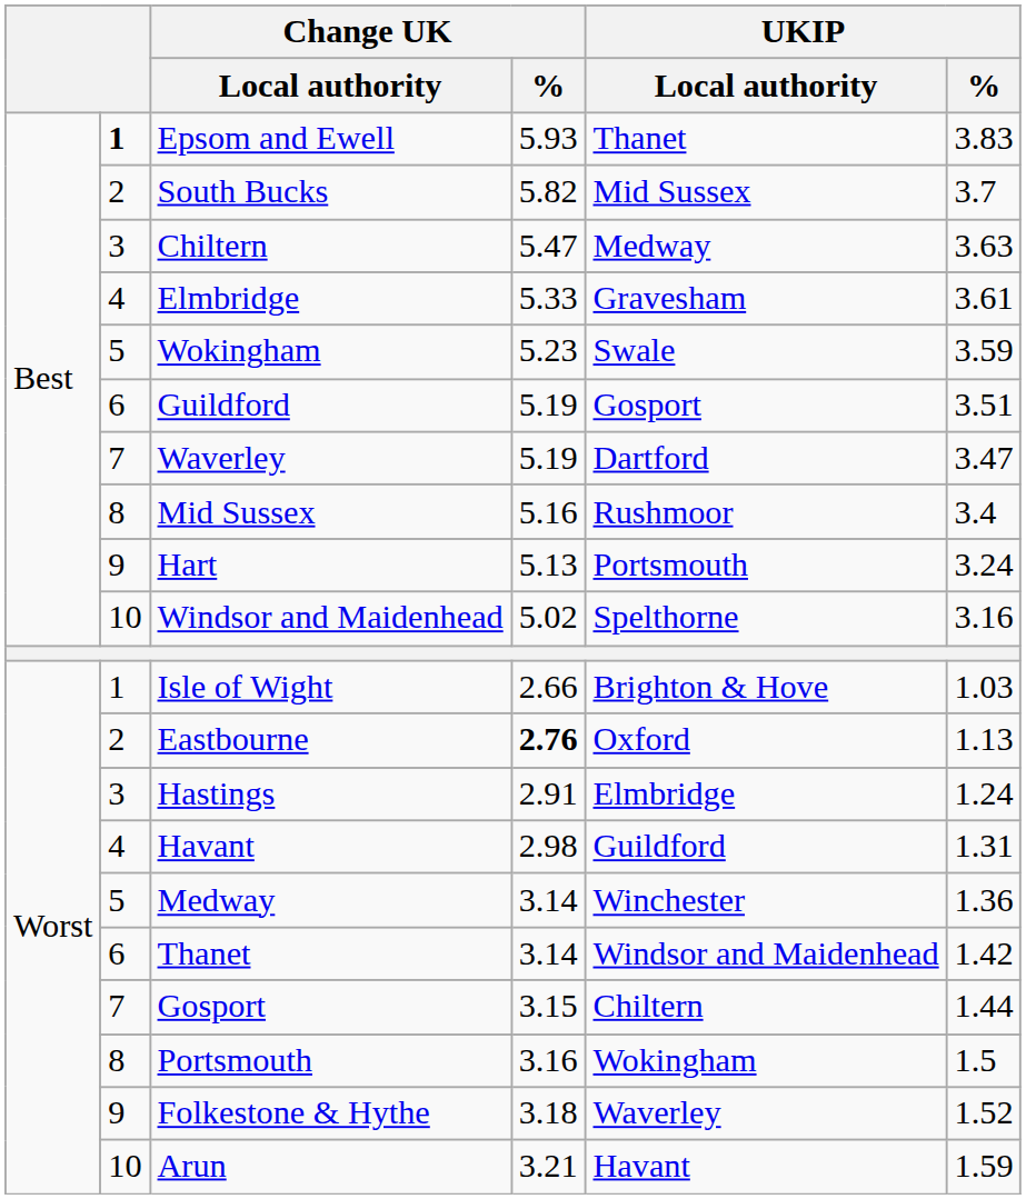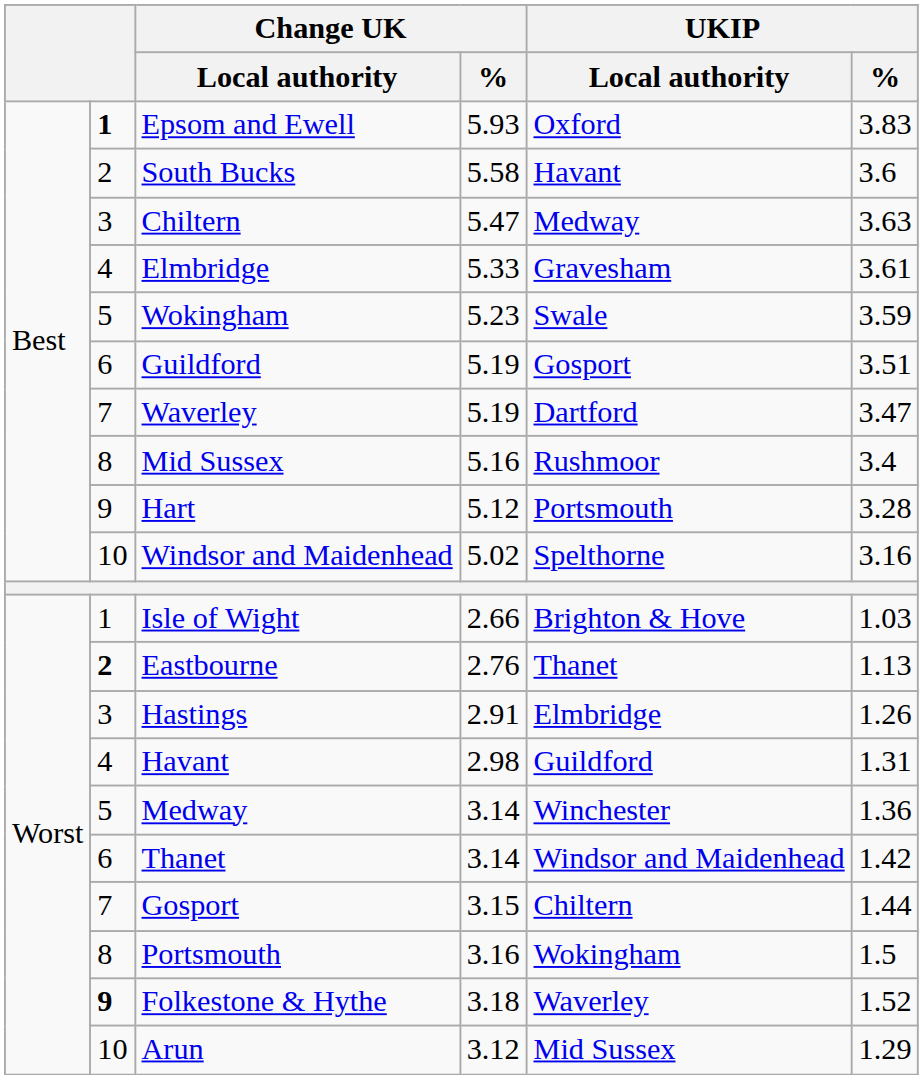Epsom and Ewell | UKIP / Local authority: Thanet -> Oxford
South Bucks | Change UK / %: 5.82 -> 5.58
South Bucks | UKIP / Local authority: Mid Sussex -> Havant
South Bucks | UKIP / %: 3.7 -> 3.6
Hart | Change UK / %: 5.13 -> 5.12
Hart | UKIP / %: 3.24 -> 3.28
Eastbourne | column 2: normal -> bold
Eastbourne | Change UK / %: bold -> normal
Eastbourne | UKIP / Local authority: Oxford -> Thanet
Hastings | UKIP / %: 1.24 -> 1.26
Folkestone & Hythe | column 2: normal -> bold
Arun | Change UK / %: 3.21 -> 3.12
Arun | UKIP / Local authority: Havant -> Mid Sussex
Arun | UKIP / %: 1.59 -> 1.29
